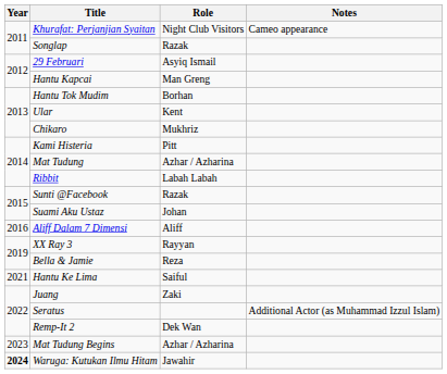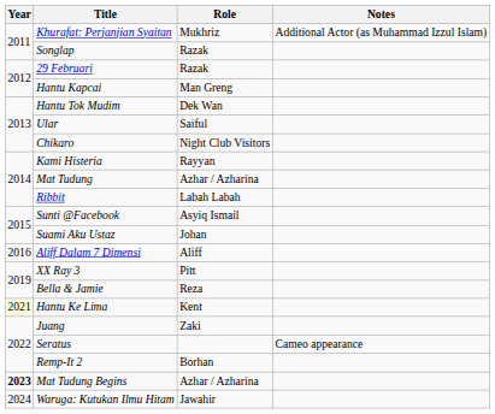Khurafat: Perjanjian Syaitan | Role: Night Club Visitors -> Mukhriz
Khurafat: Perjanjian Syaitan | Notes: Cameo appearance -> Additional Actor (as Muhammad Izzul Islam)
29 Februari | Role: Asyiq Ismail -> Razak
Hantu Tok Mudim | Role: Borhan -> Dek Wan
Ular | Role: Kent -> Saiful
Chikaro | Role: Mukhriz -> Night Club Visitors
Kami Histeria | Role: Pitt -> Rayyan
Sunti @Facebook | Role: Razak -> Asyiq Ismail
XX Ray 3 | Role: Rayyan -> Pitt
Hantu Ke Lima | Year: no background -> lightyellow background
Hantu Ke Lima | Role: Saiful -> Kent
Seratus | Notes: Additional Actor (as Muhammad Izzul Islam) -> Cameo appearance
Remp-It 2 | Role: Dek Wan -> Borhan
Mat Tudung Begins | Year: normal -> bold
Waruga: Kutukan Ilmu Hitam | Year: bold -> normal
